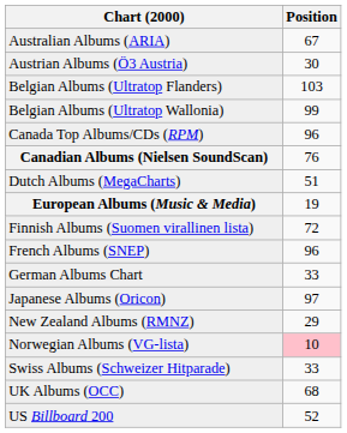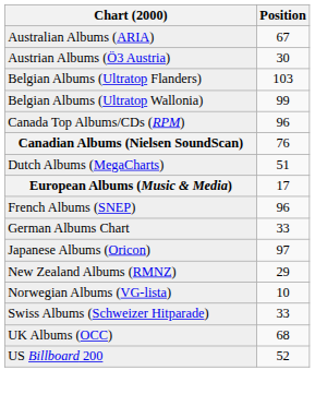European Albums (Music & Media) | Position: 19 -> 17
- row: Finnish Albums (Suomen virallinen lista) | 72
Norwegian Albums (VG-lista) | Position: pink background -> no background
